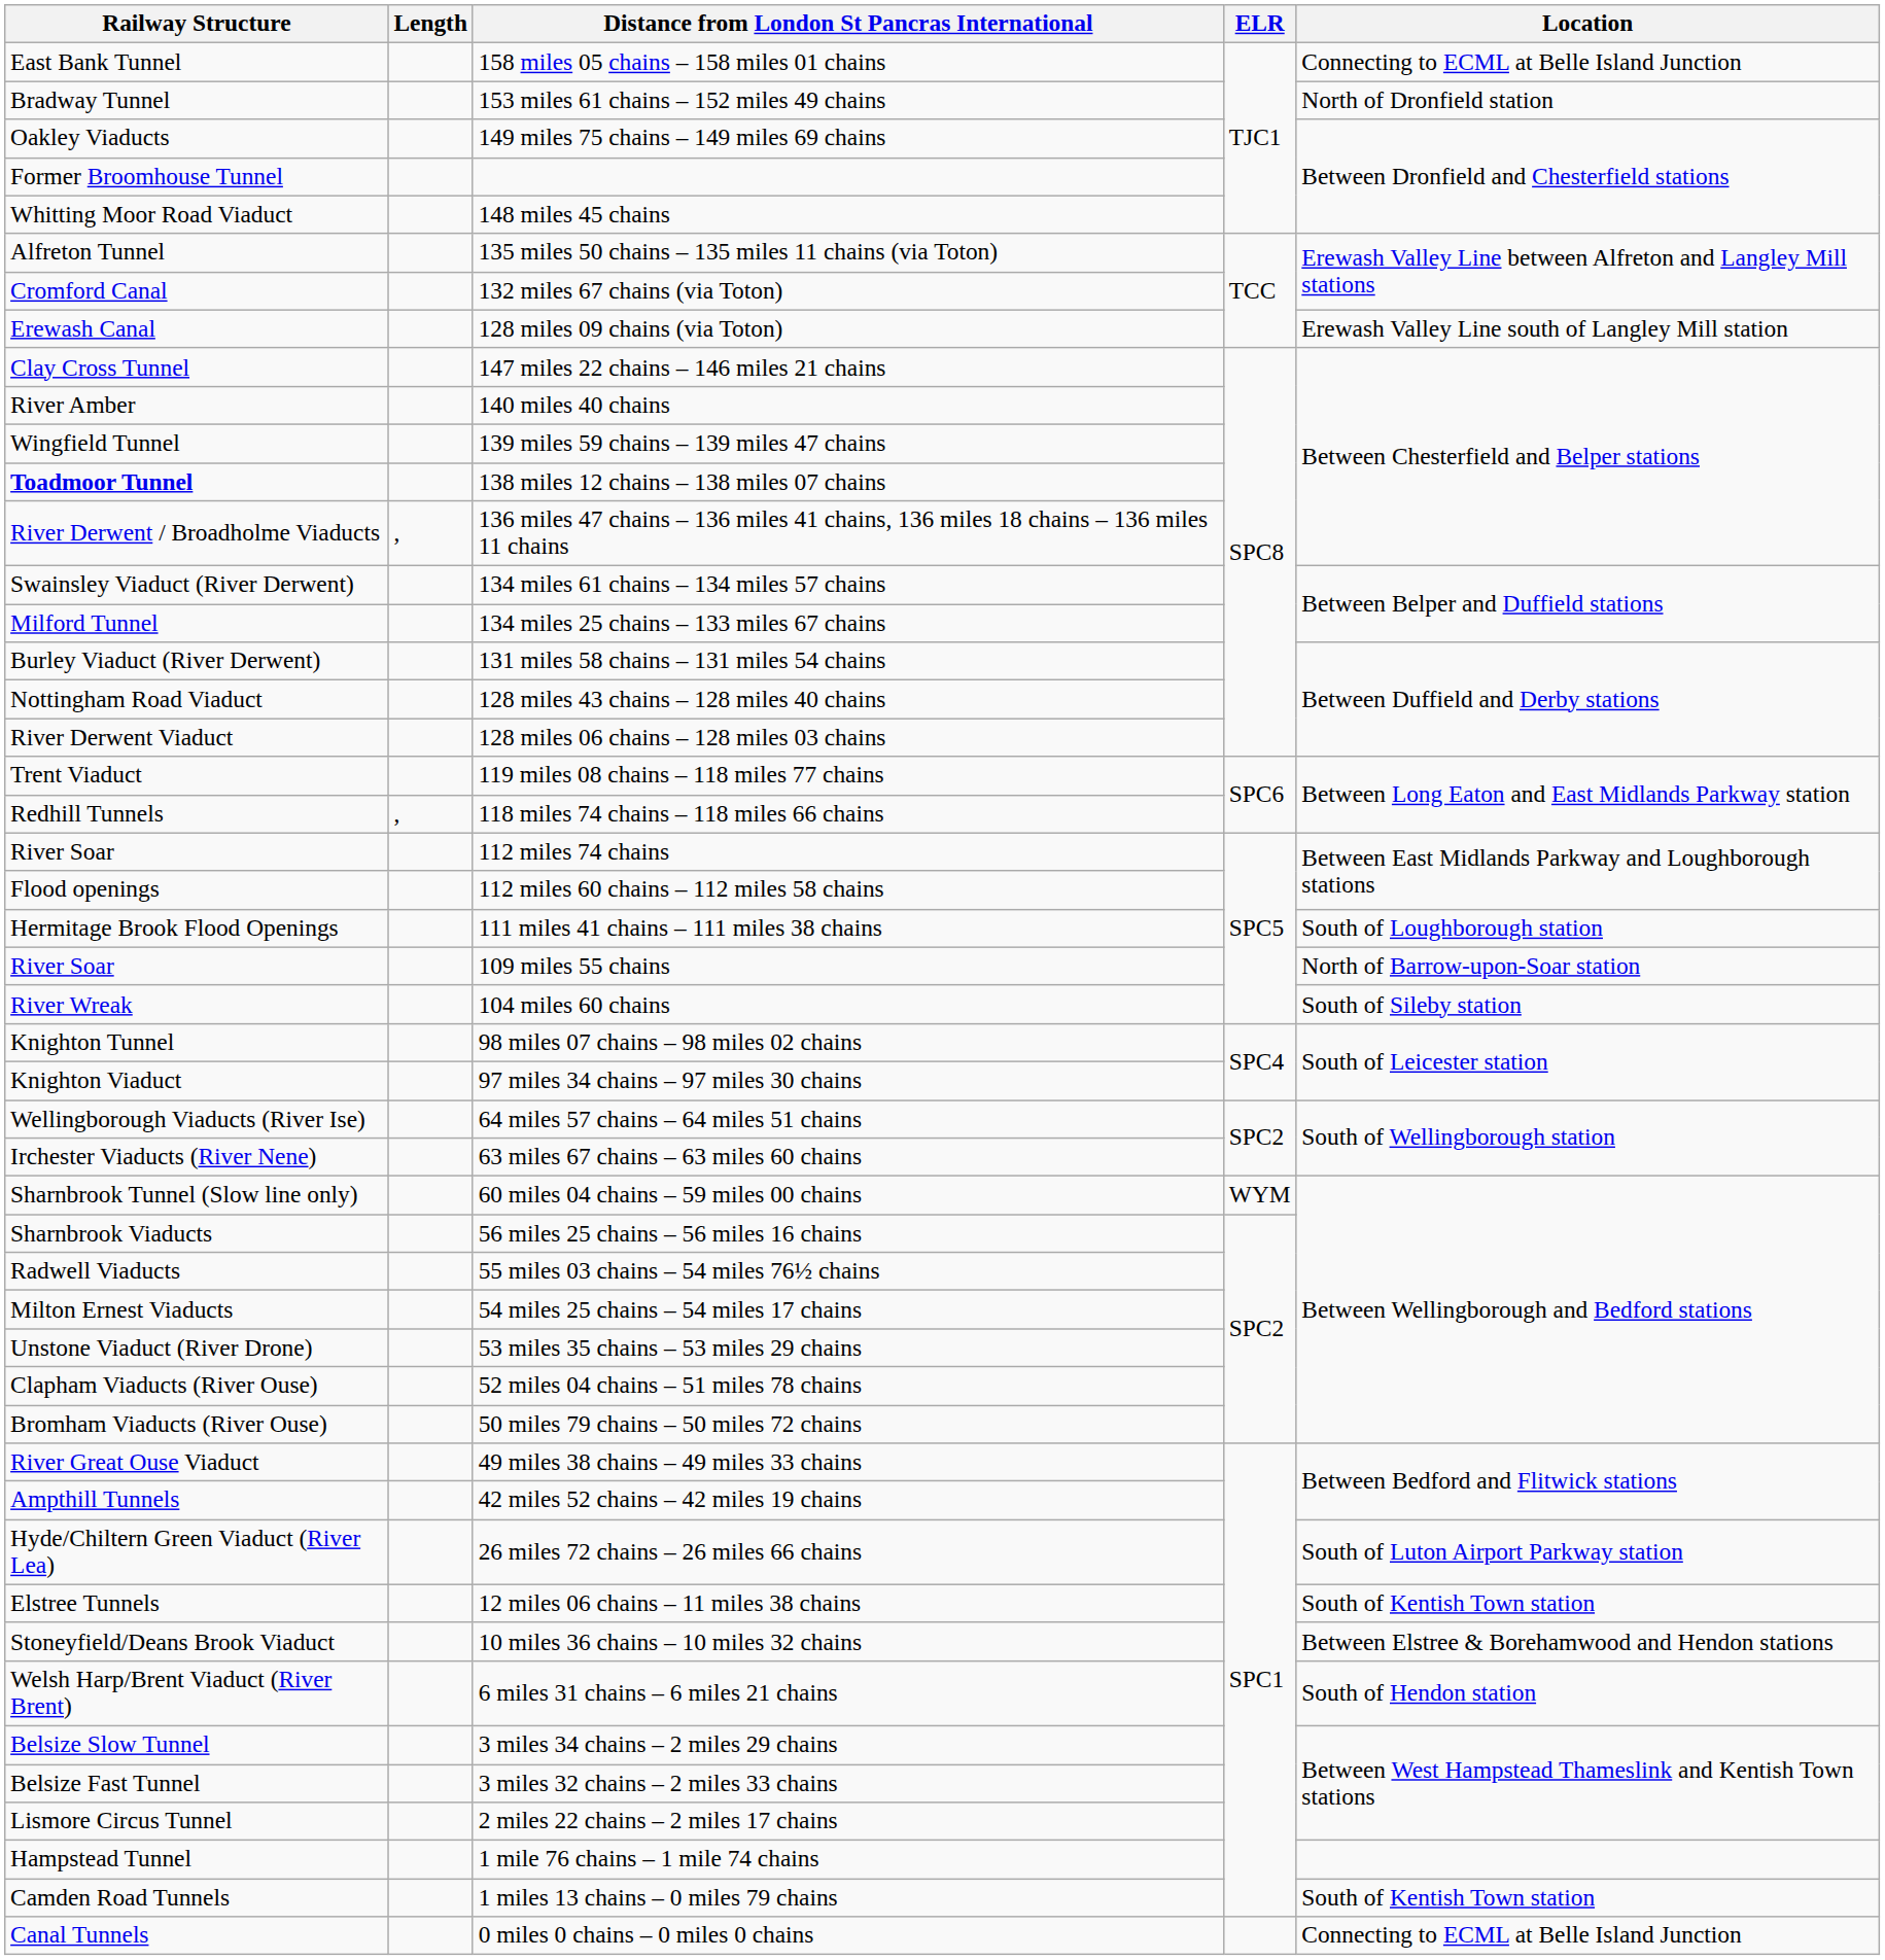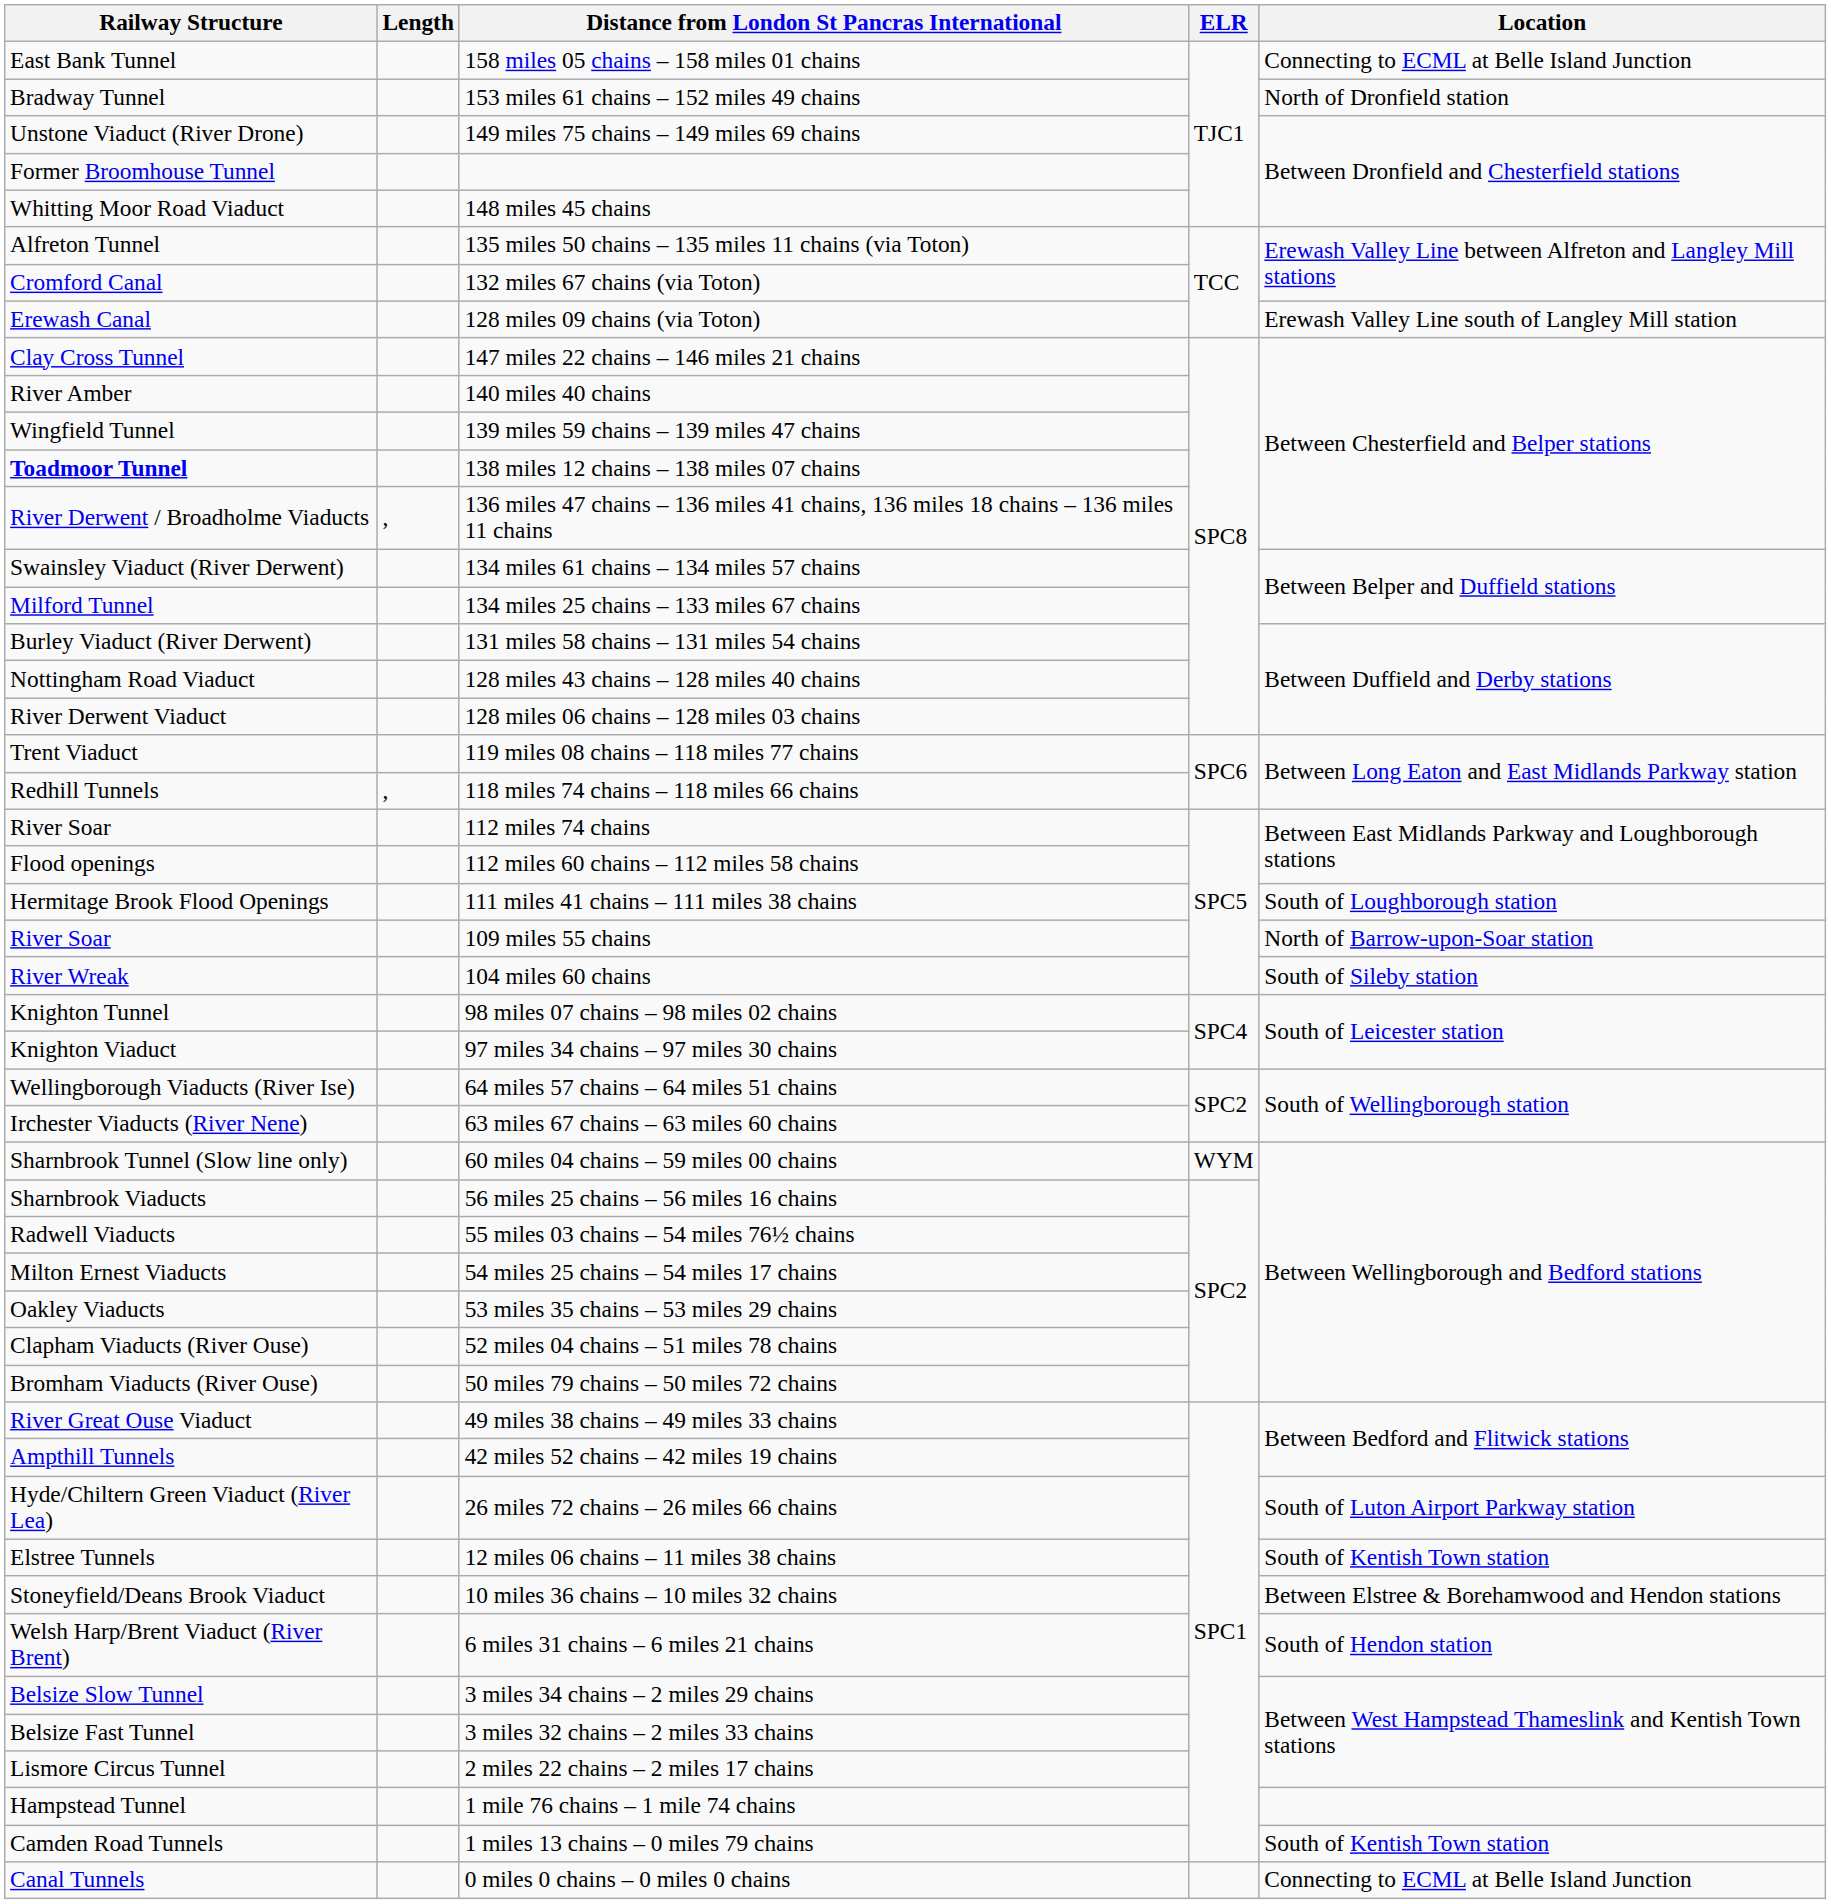149 miles 75 chains – 149 miles 69 chains | Railway Structure: Oakley Viaducts -> Unstone Viaduct (River Drone)
53 miles 35 chains – 53 miles 29 chains | Railway Structure: Unstone Viaduct (River Drone) -> Oakley Viaducts
